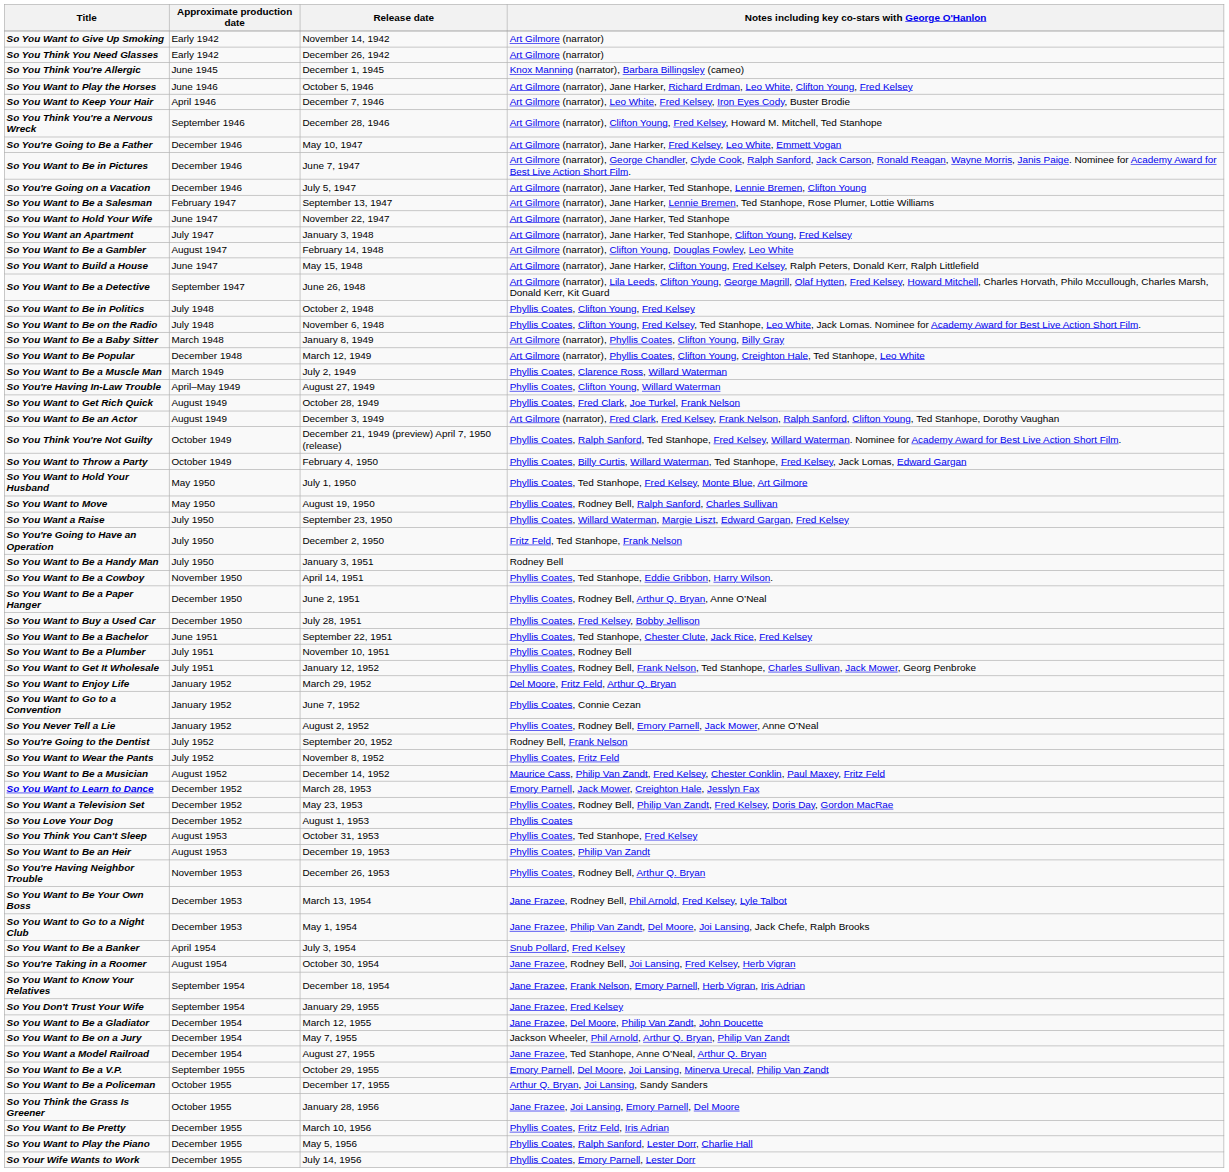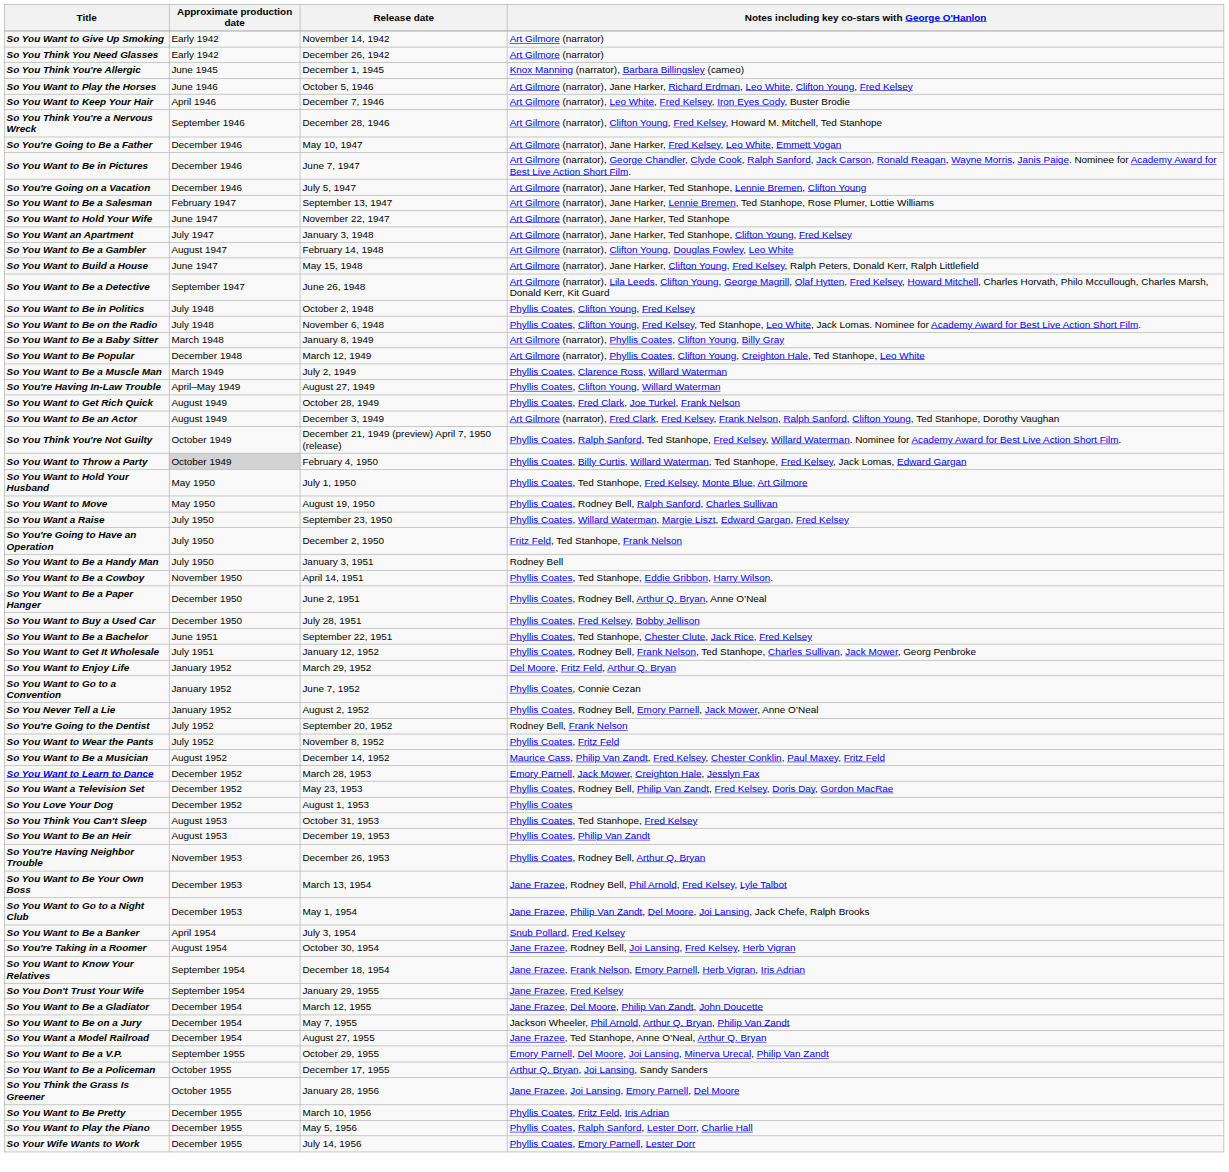So You Want to Throw a Party | Approximate production date: no background -> lightgrey background
- row: So You Want to Be a Plumber | July 1951 | November 10, 1951 | Phyllis Coates, Rodney Bell
